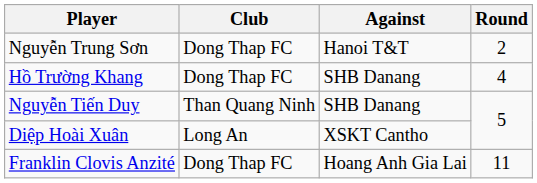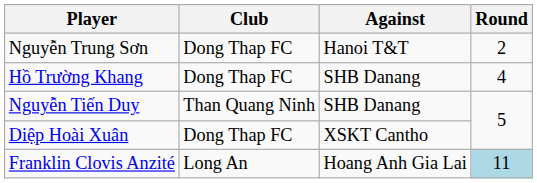Diệp Hoài Xuân | Club: Long An -> Dong Thap FC
Franklin Clovis Anzité | Club: Dong Thap FC -> Long An
Franklin Clovis Anzité | Round: no background -> lightblue background
